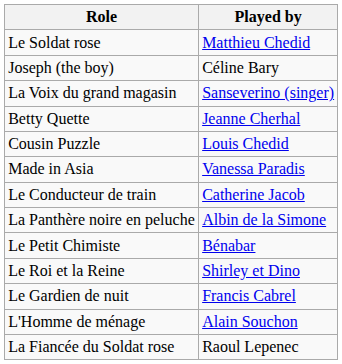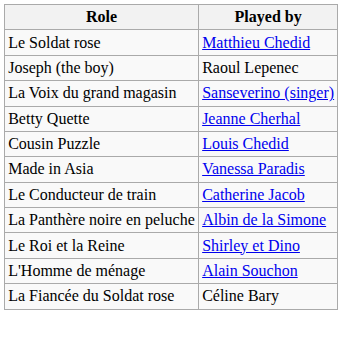Joseph (the boy) | Played by: Céline Bary -> Raoul Lepenec
- row: Le Petit Chimiste | Bénabar
- row: Le Gardien de nuit | Francis Cabrel
La Fiancée du Soldat rose | Played by: Raoul Lepenec -> Céline Bary
